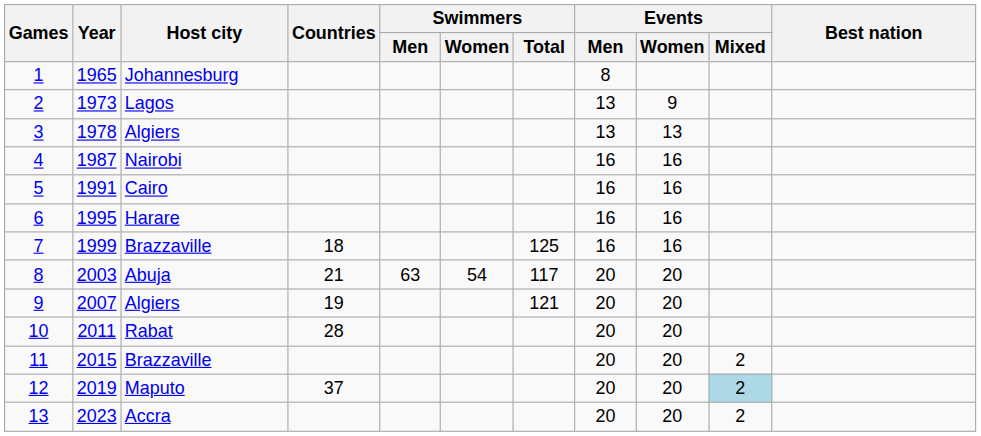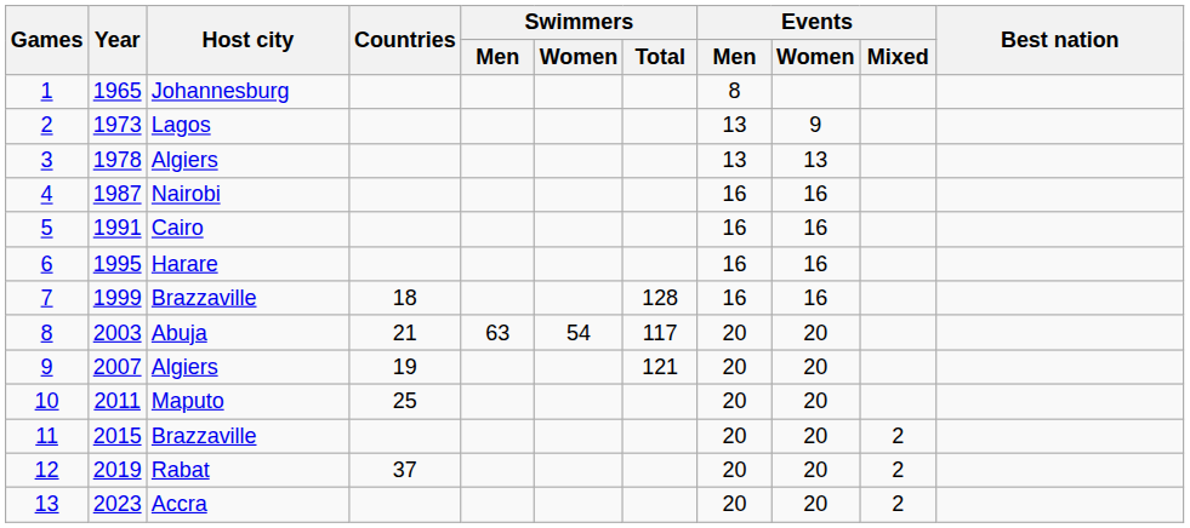7 | Swimmers / Total: 125 -> 128
10 | Host city: Rabat -> Maputo
10 | Countries: 28 -> 25
12 | Host city: Maputo -> Rabat
12 | Events / Mixed: lightblue background -> no background
